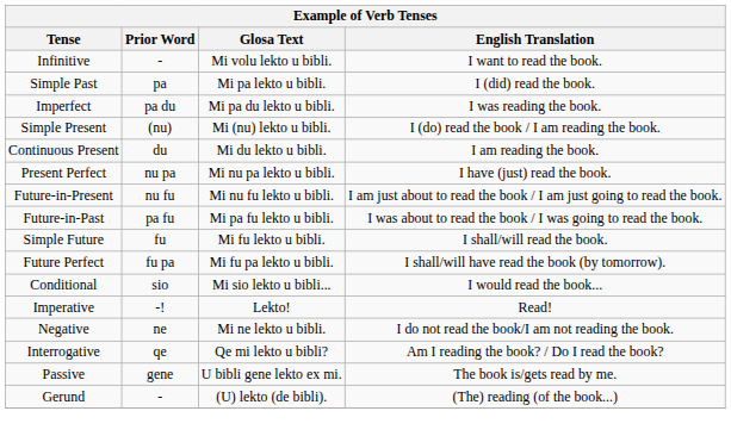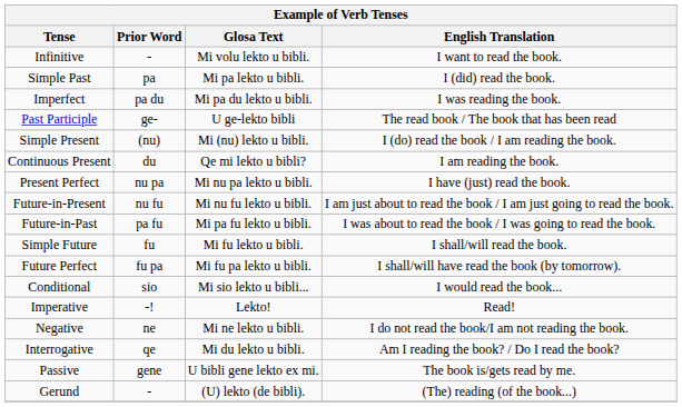+ row: Past Participle | ge- | U ge-lekto bibli | The read book / The book that has been read
Continuous Present | Glosa Text: Mi du lekto u bibli. -> Qe mi lekto u bibli?
Interrogative | Glosa Text: Qe mi lekto u bibli? -> Mi du lekto u bibli.
